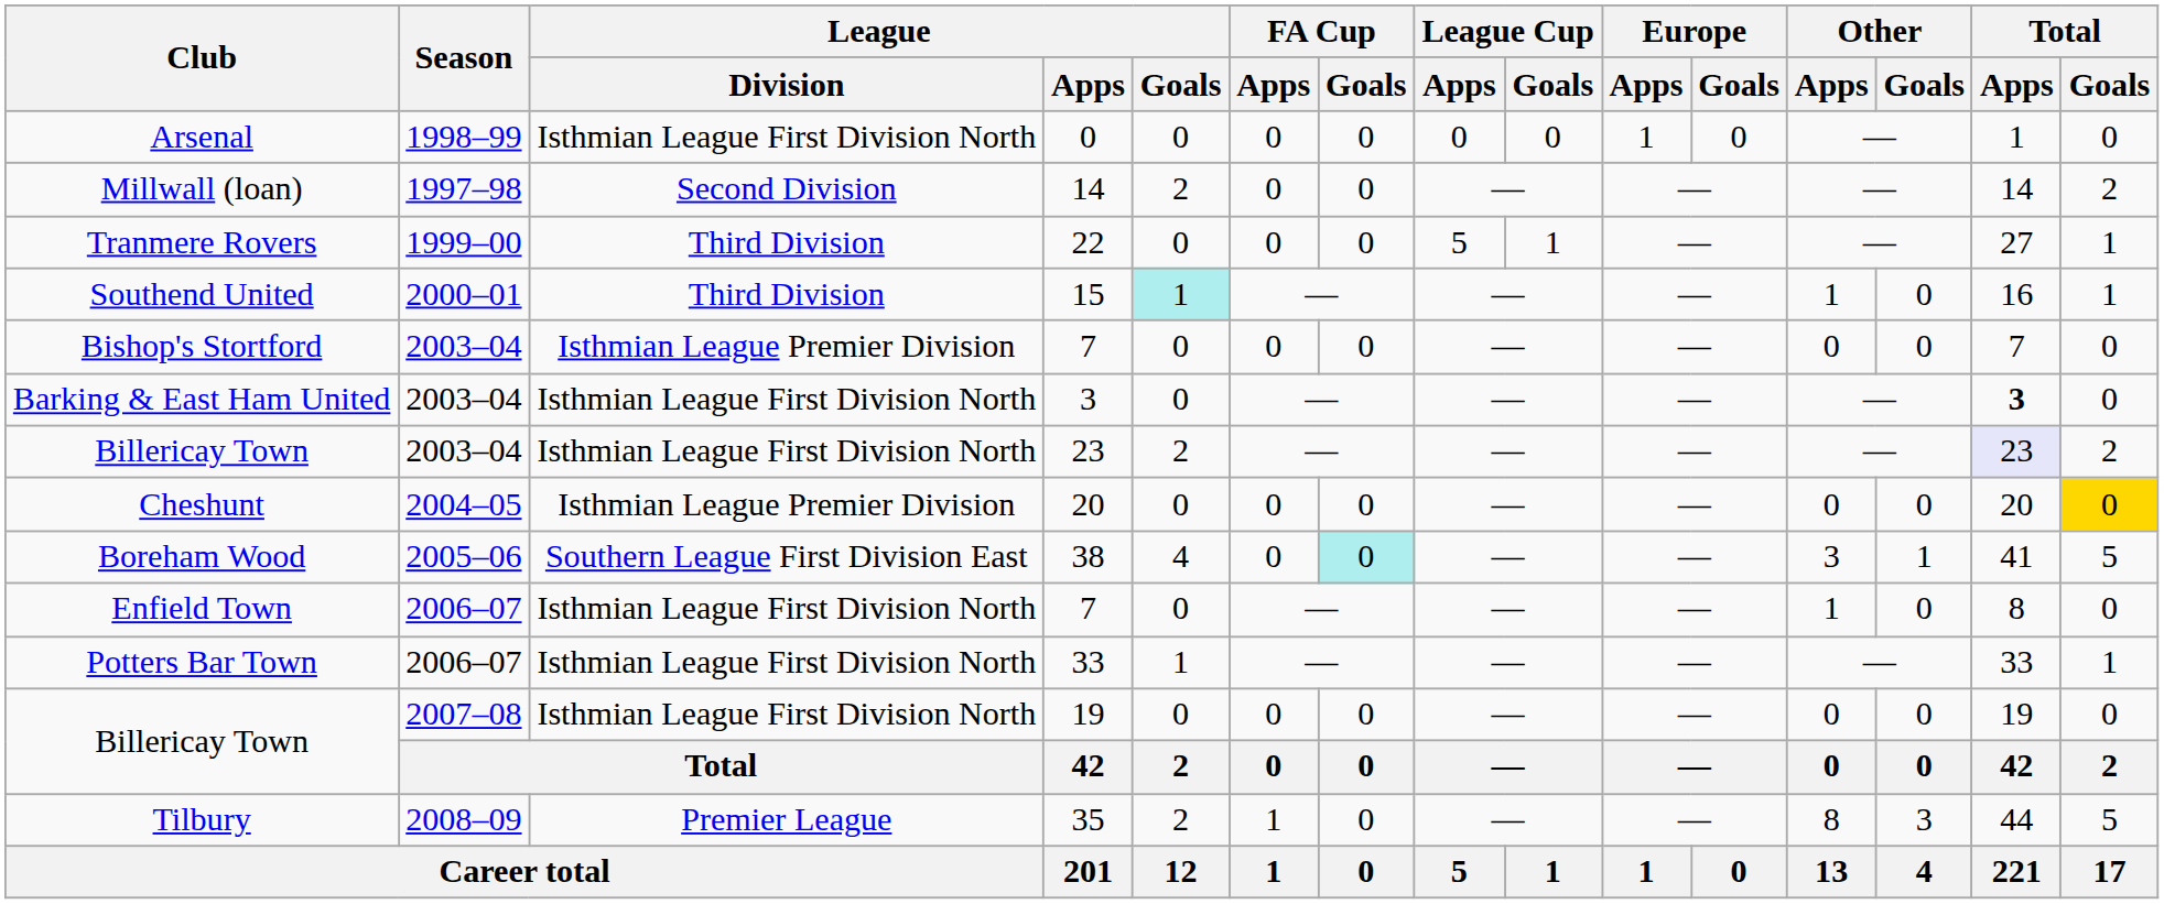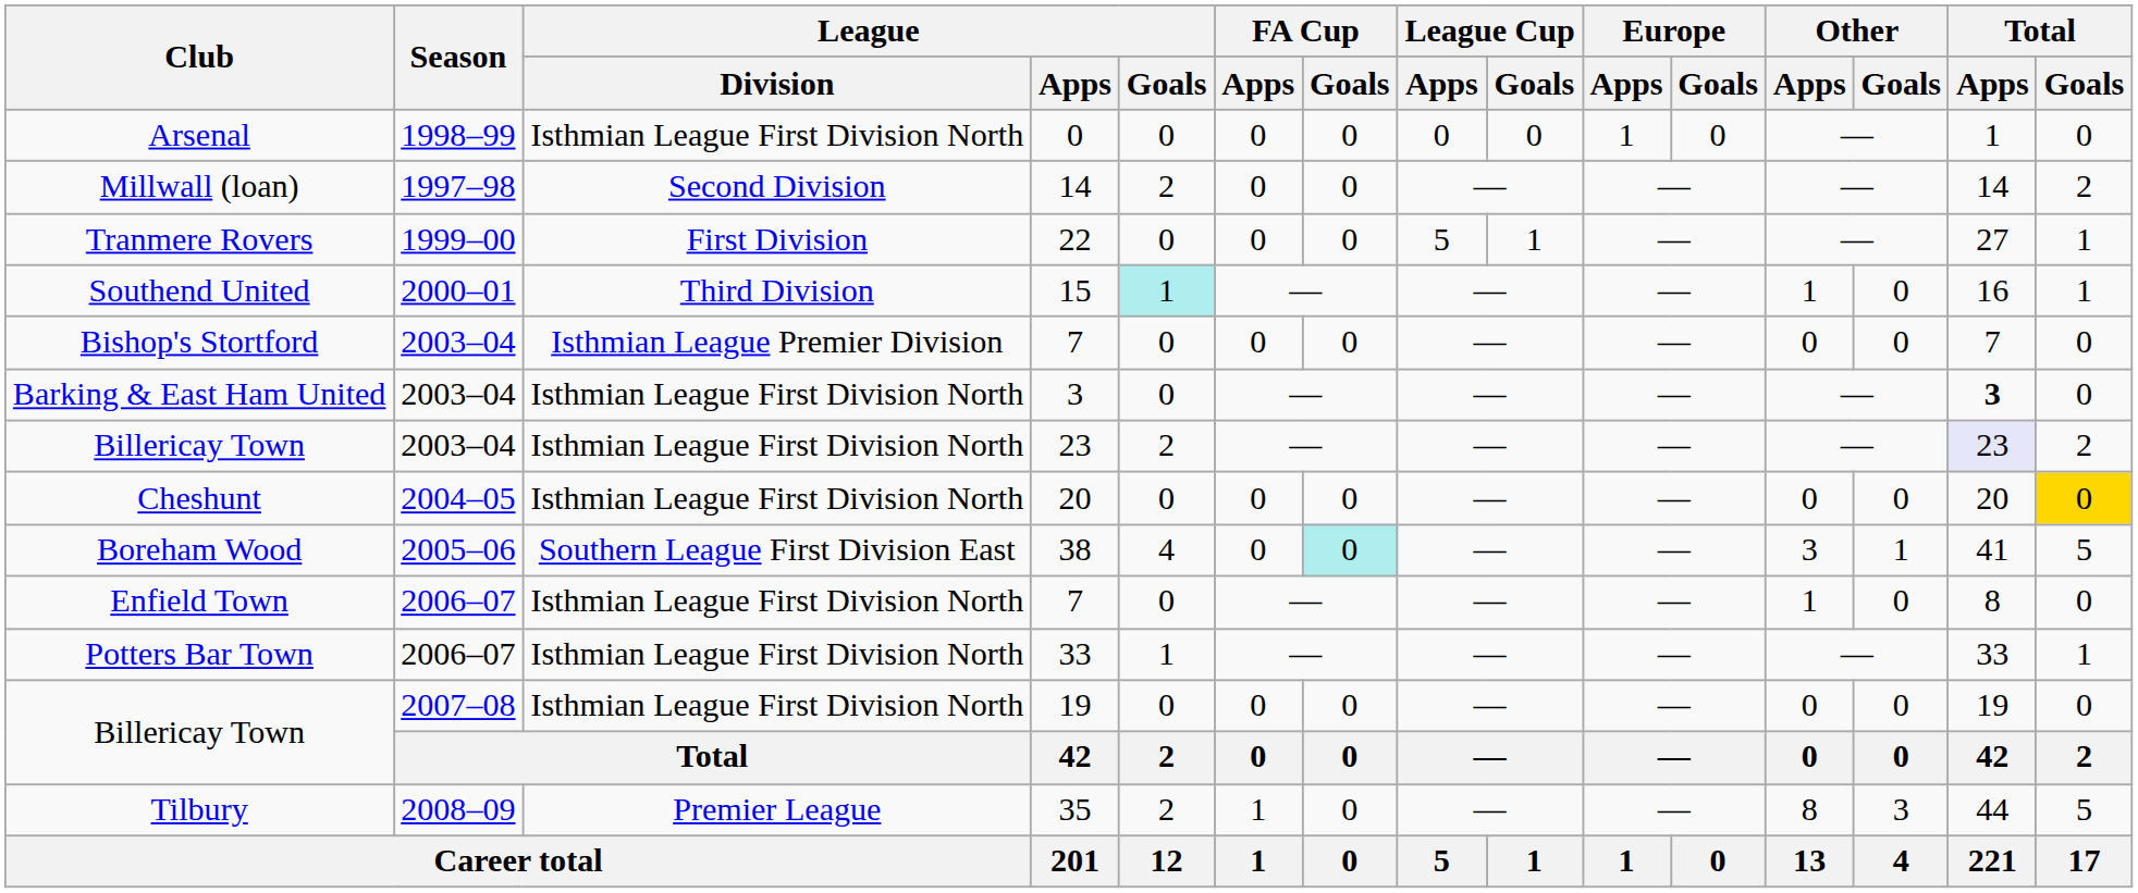Tranmere Rovers | League / Division: Third Division -> First Division
Cheshunt | League / Division: Isthmian League Premier Division -> Isthmian League First Division North
